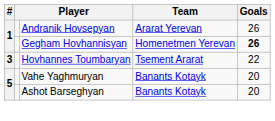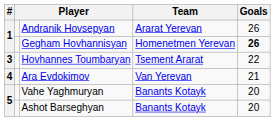+ row: 4 | Ara Evdokimov | Van Yerevan | 21
